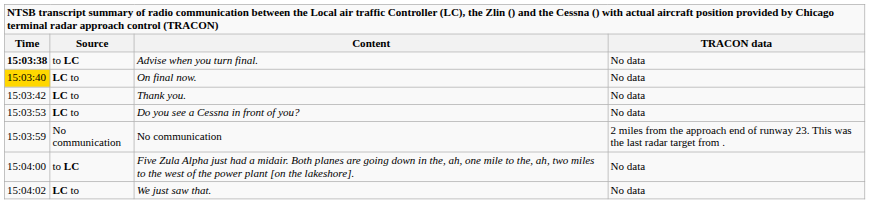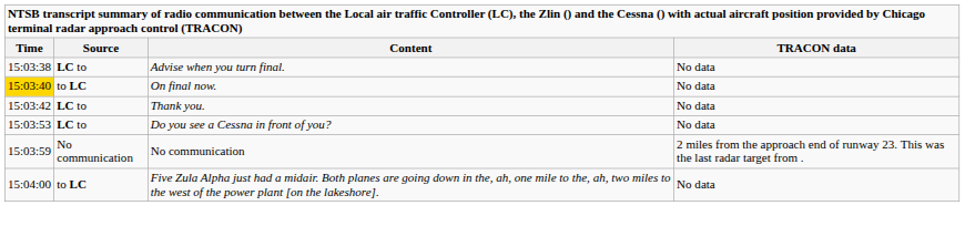Advise when you turn final. | Time: bold -> normal
Advise when you turn final. | Source: to LC -> LC to
On final now. | Source: LC to -> to LC
- row: 15:04:02 | LC to | We just saw that. | No data
